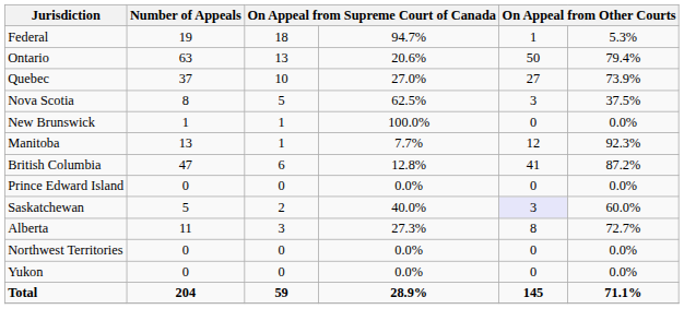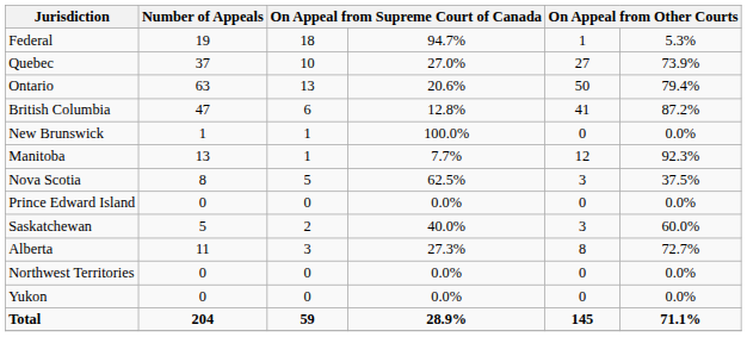rows swapped: Ontario <-> Quebec
rows swapped: Nova Scotia <-> British Columbia
Saskatchewan | column 5: lavender background -> no background
